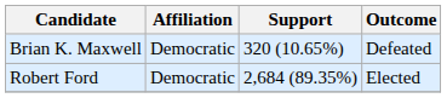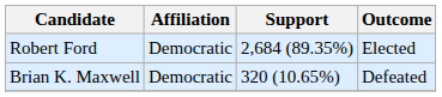rows swapped: Robert Ford <-> Brian K. Maxwell
